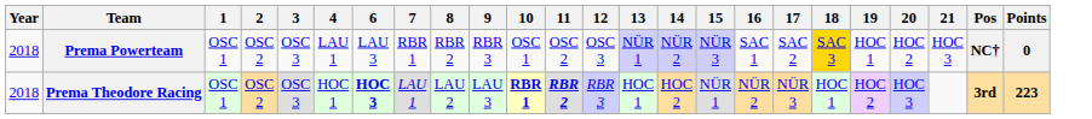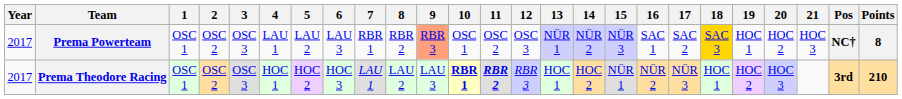+ column: 5 | LAU 2 | HOC 2
Prema Powerteam | Year: 2018 -> 2017
Prema Powerteam | 9: no background -> lightsalmon background
Prema Powerteam | Points: 0 -> 8
Prema Theodore Racing | Year: 2018 -> 2017
Prema Theodore Racing | 6: bold -> normal
Prema Theodore Racing | Points: 223 -> 210
